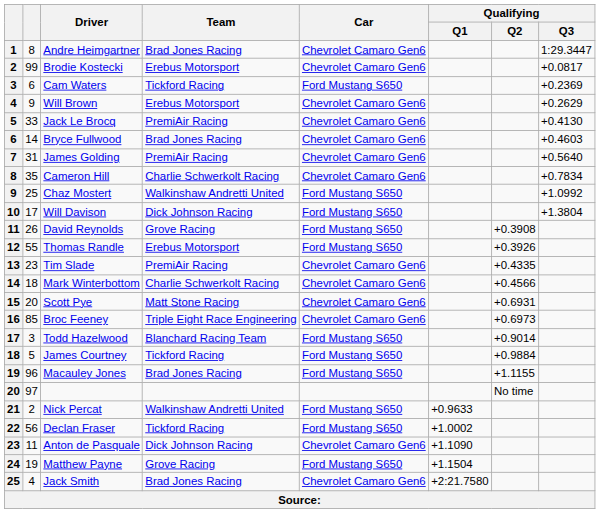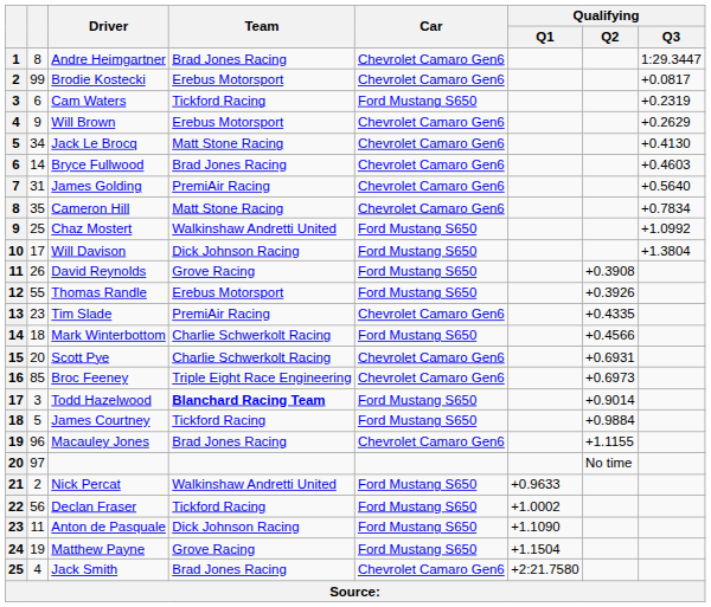Cam Waters | Qualifying / Q3: +0.2369 -> +0.2319
Jack Le Brocq | column 2: 33 -> 34
Jack Le Brocq | Team: PremiAir Racing -> Matt Stone Racing
Cameron Hill | Team: Charlie Schwerkolt Racing -> Matt Stone Racing
Mark Winterbottom | Car: Chevrolet Camaro Gen6 -> Ford Mustang S650
Scott Pye | Team: Matt Stone Racing -> Charlie Schwerkolt Racing
Todd Hazelwood | Team: normal -> bold
Macauley Jones | Car: Ford Mustang S650 -> Chevrolet Camaro Gen6
Anton de Pasquale | Car: Chevrolet Camaro Gen6 -> Ford Mustang S650
